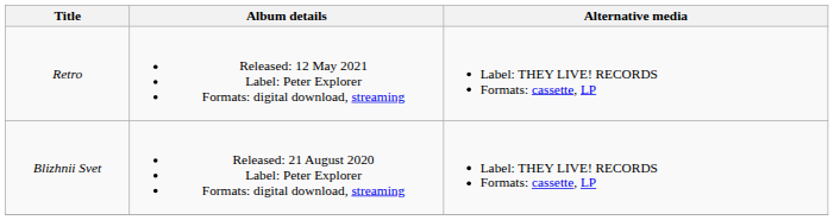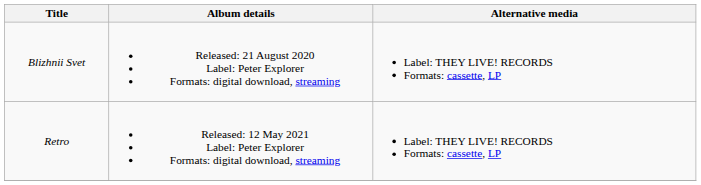rows swapped: Blizhnii Svet <-> Retro
